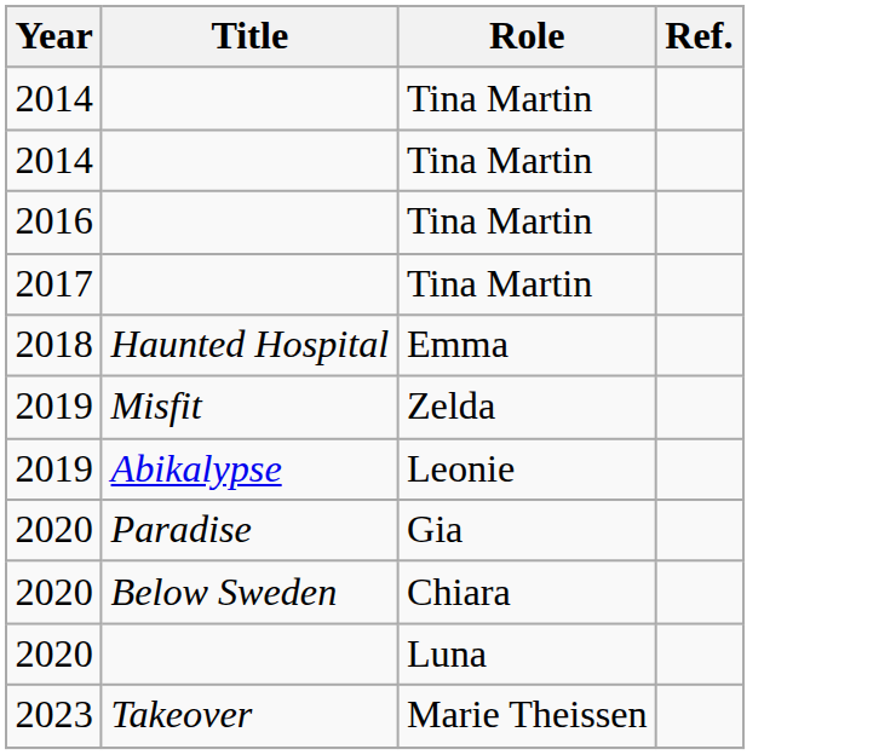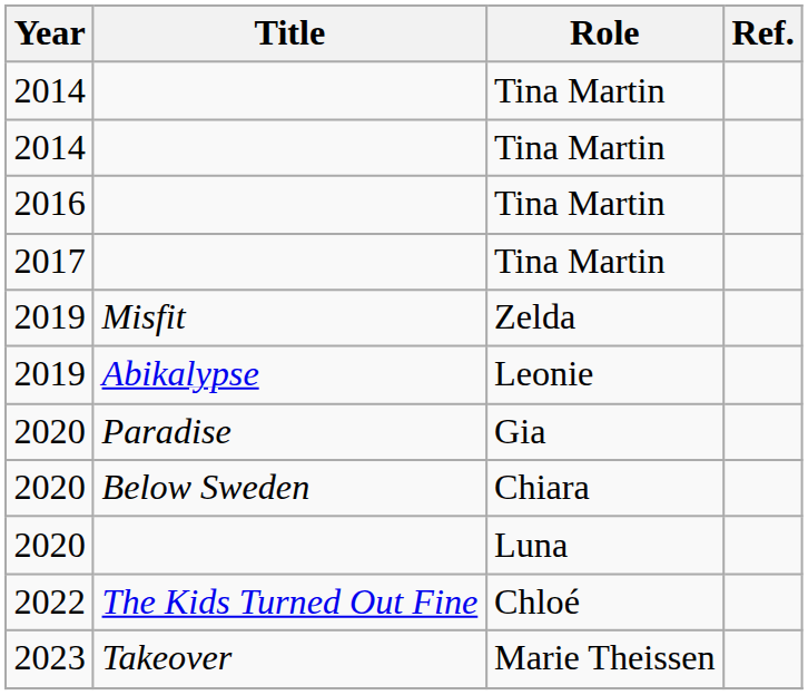- row: 2018 | Haunted Hospital | Emma
+ row: 2022 | The Kids Turned Out Fine | Chloé
